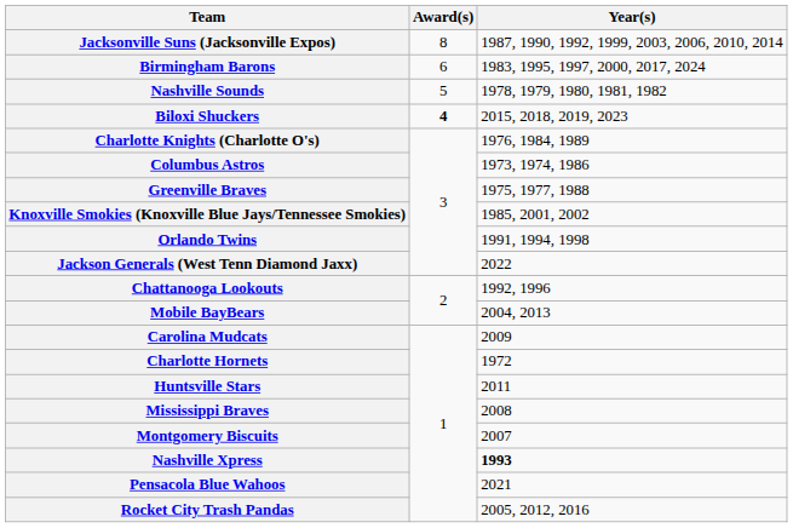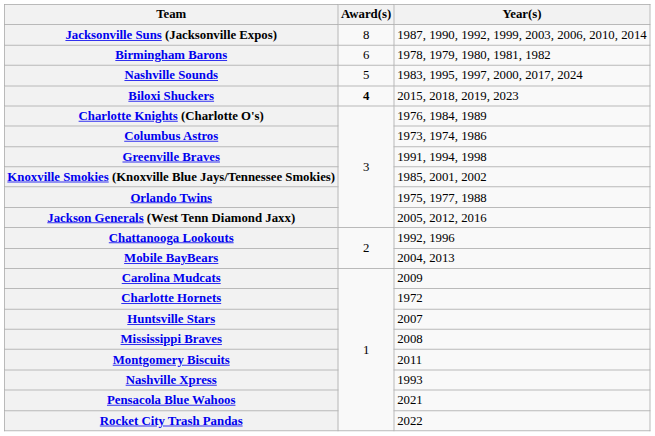Birmingham Barons | Year(s): 1983, 1995, 1997, 2000, 2017, 2024 -> 1978, 1979, 1980, 1981, 1982
Nashville Sounds | Year(s): 1978, 1979, 1980, 1981, 1982 -> 1983, 1995, 1997, 2000, 2017, 2024
Greenville Braves | Year(s): 1975, 1977, 1988 -> 1991, 1994, 1998
Orlando Twins | Year(s): 1991, 1994, 1998 -> 1975, 1977, 1988
Jackson Generals (West Tenn Diamond Jaxx) | Year(s): 2022 -> 2005, 2012, 2016
Huntsville Stars | Year(s): 2011 -> 2007
Montgomery Biscuits | Year(s): 2007 -> 2011
Nashville Xpress | Year(s): bold -> normal
Rocket City Trash Pandas | Year(s): 2005, 2012, 2016 -> 2022
